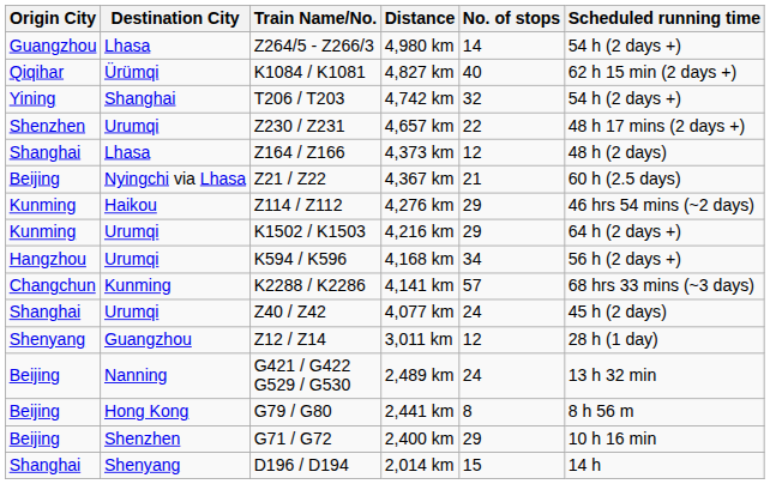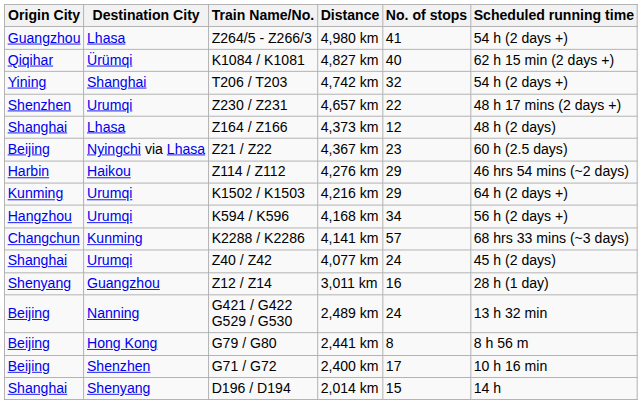Z264/5 - Z266/3 | No. of stops: 14 -> 41
Z21 / Z22 | No. of stops: 21 -> 23
Z114 / Z112 | Origin City: Kunming -> Harbin
Z12 / Z14 | No. of stops: 12 -> 16
G71 / G72 | No. of stops: 29 -> 17
